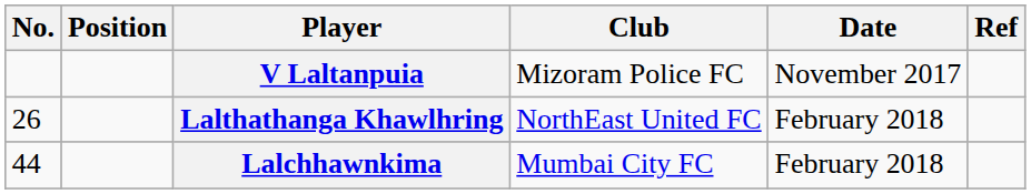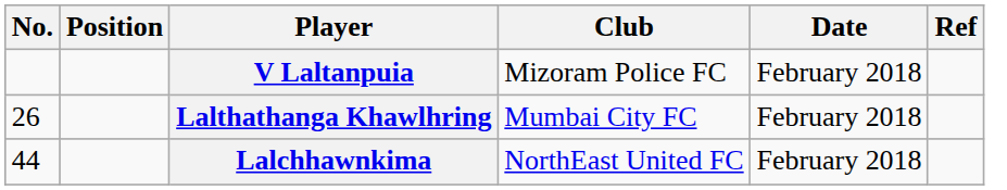V Laltanpuia | Date: November 2017 -> February 2018
Lalthathanga Khawlhring | Club: NorthEast United FC -> Mumbai City FC
Lalchhawnkima | Club: Mumbai City FC -> NorthEast United FC
